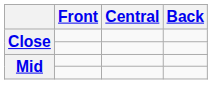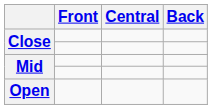+ row: Open
